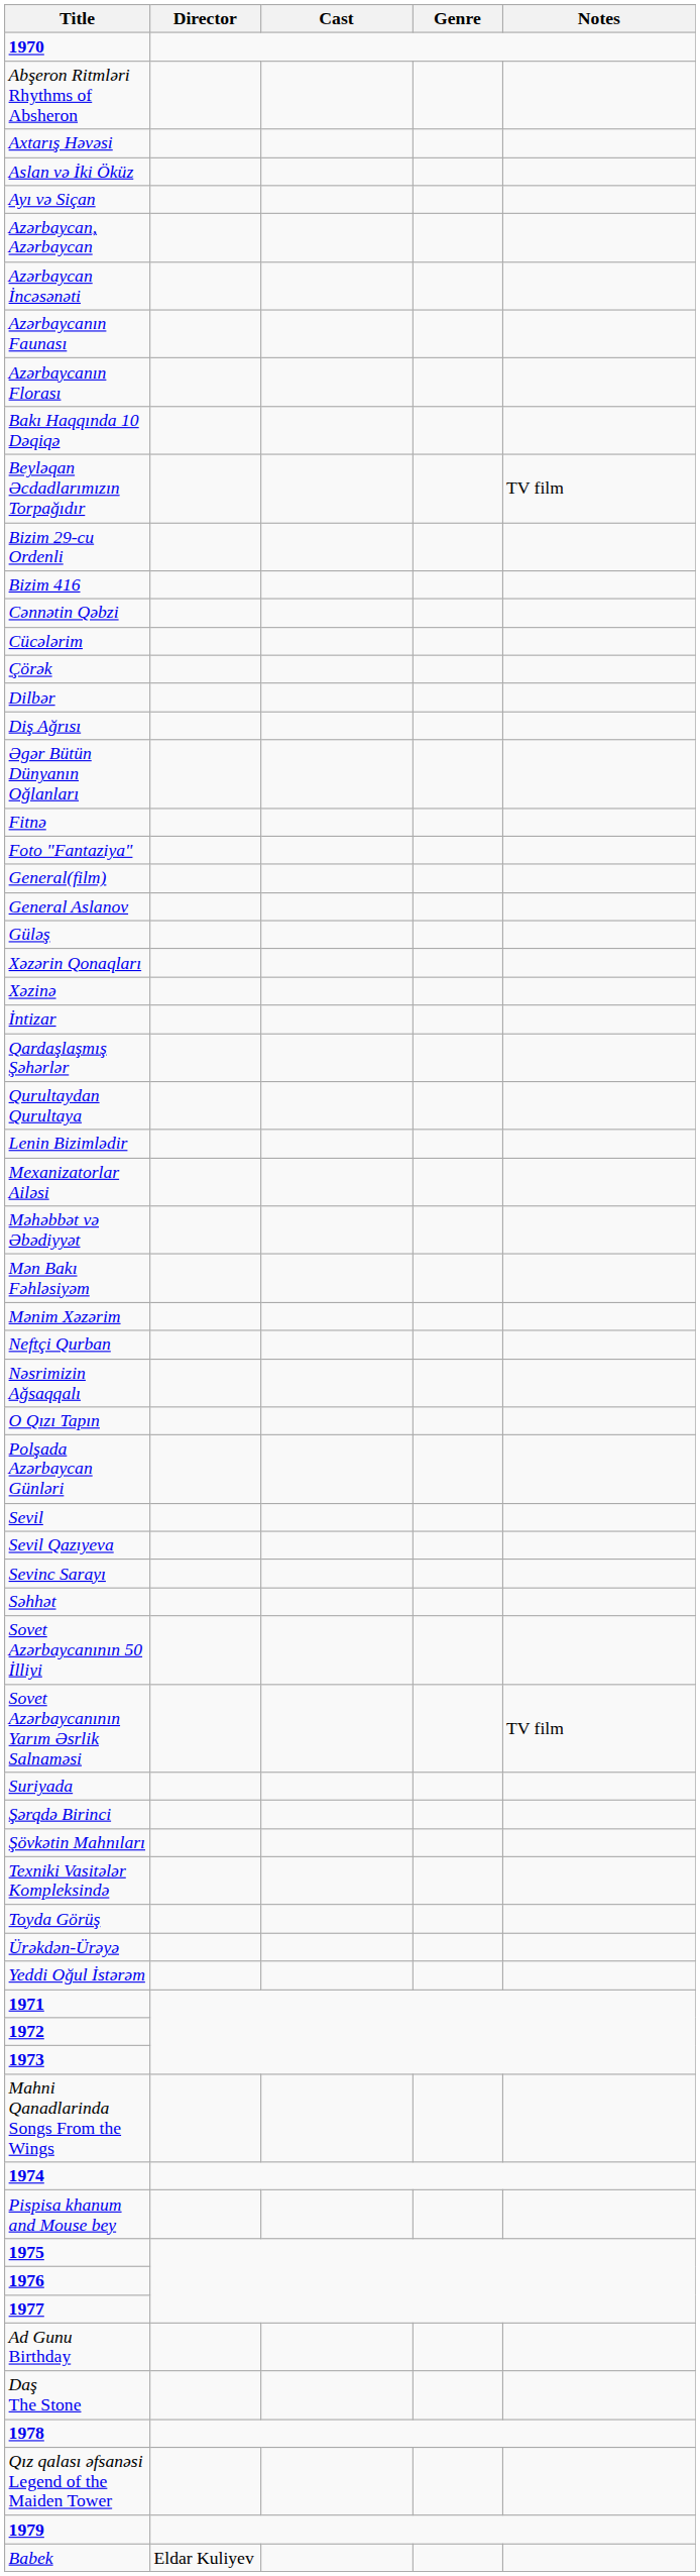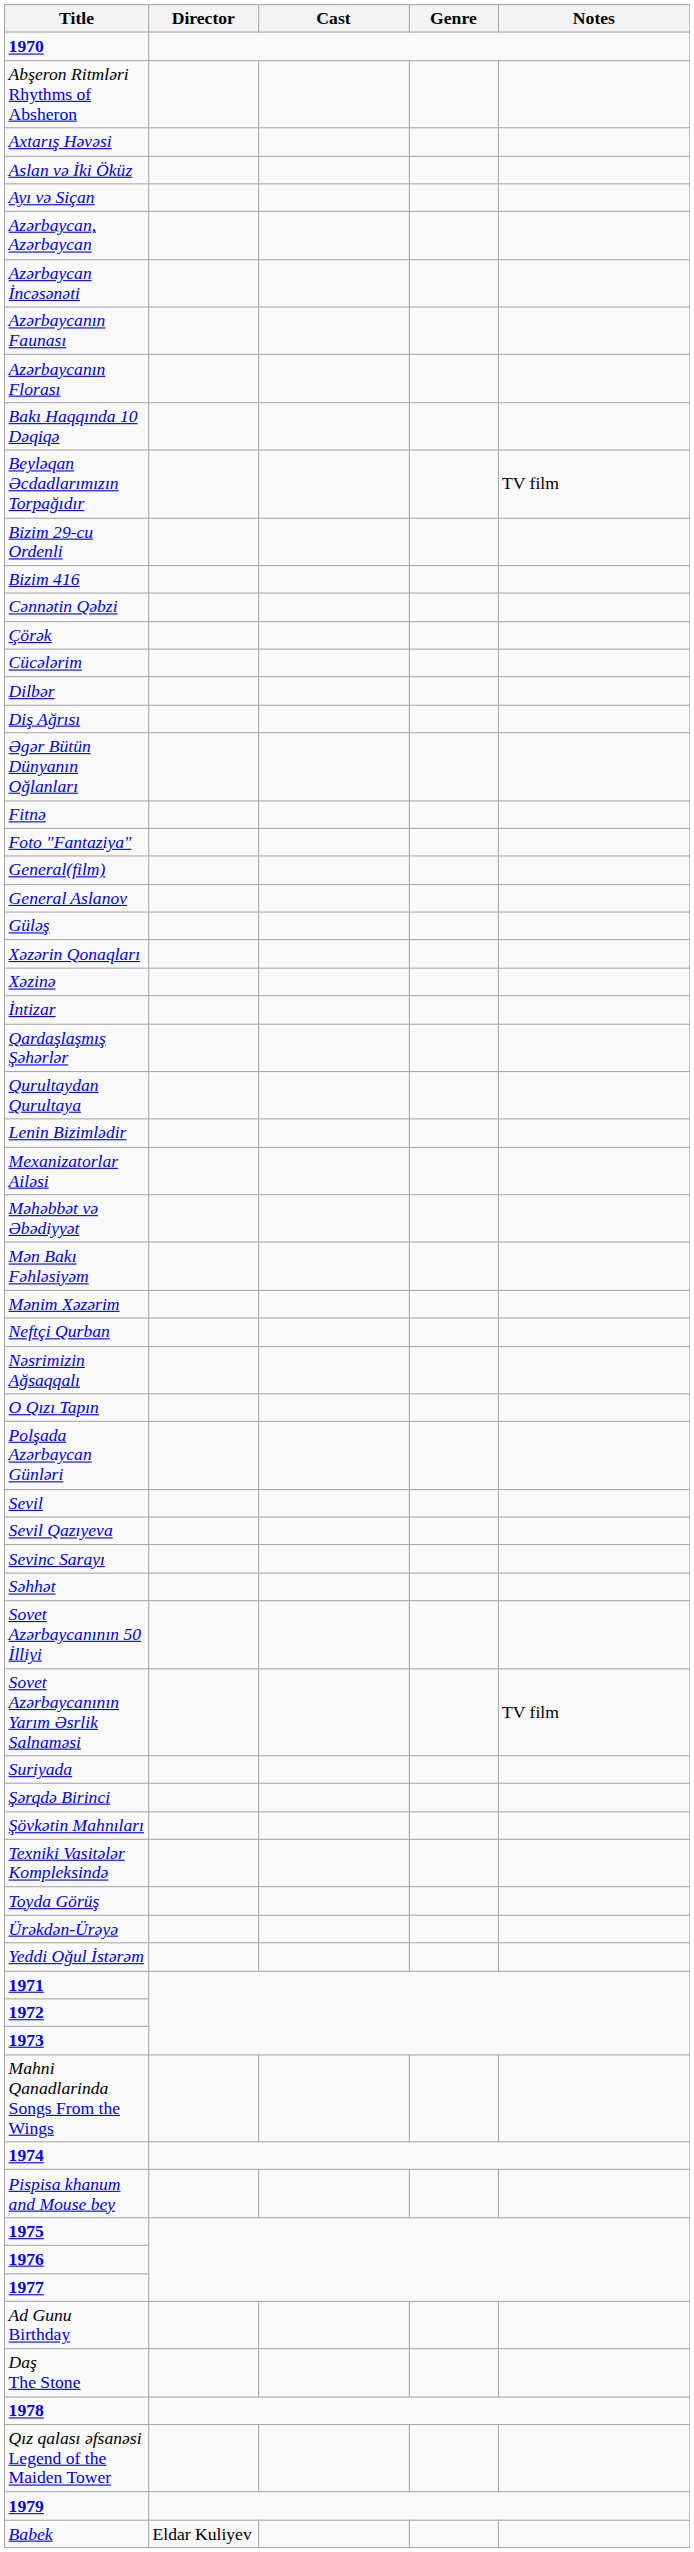rows swapped: Cücələrim <-> Çörək
